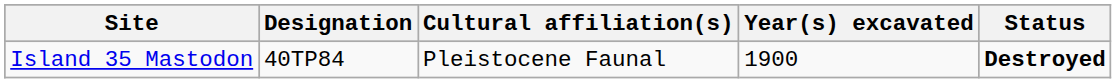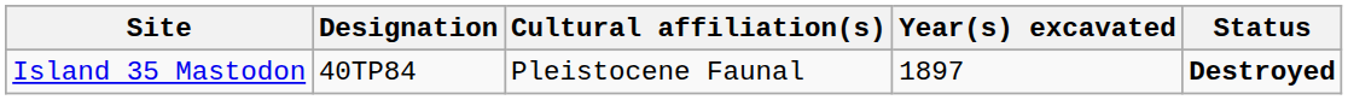Island 35 Mastodon | Year(s) excavated: 1900 -> 1897
